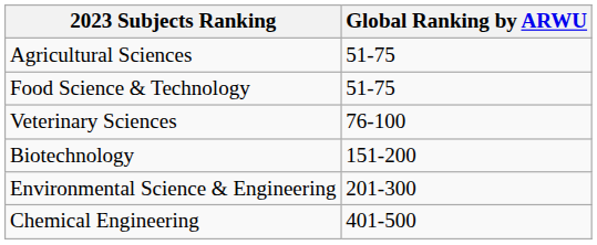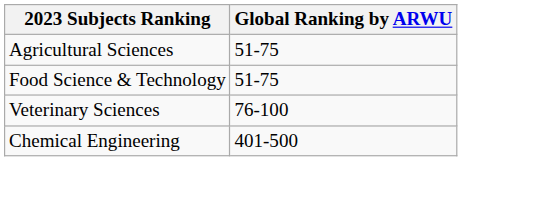- row: Biotechnology | 151-200
- row: Environmental Science & Engineering | 201-300
